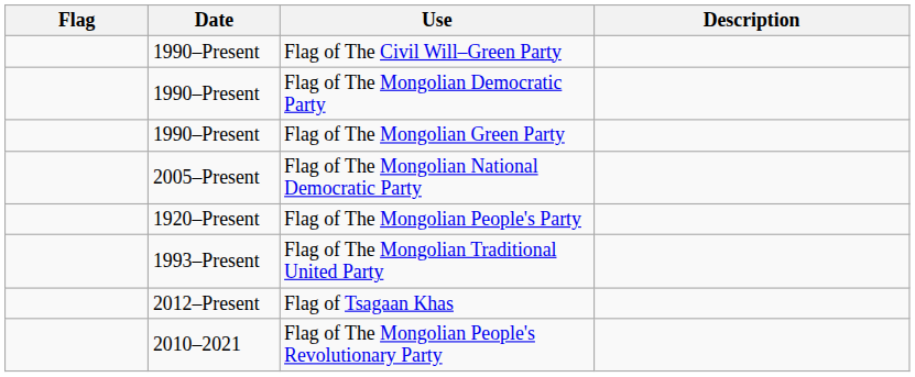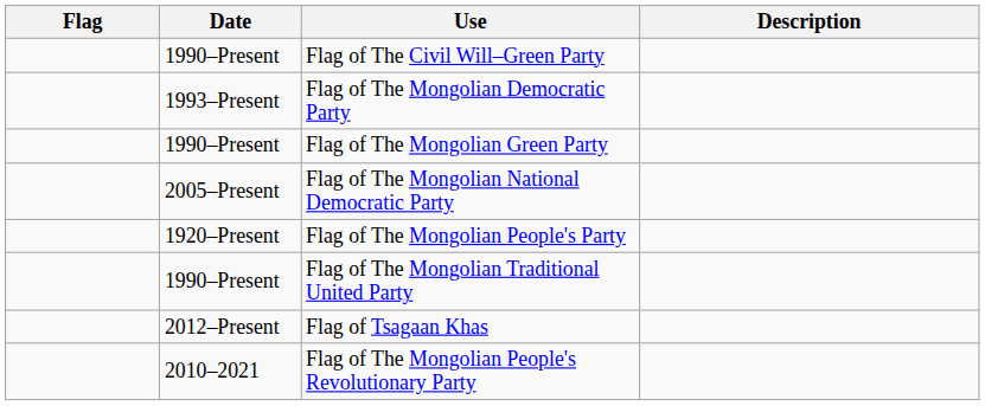Flag of The Mongolian Democratic Party | Date: 1990–Present -> 1993–Present
Flag of The Mongolian Traditional United Party | Date: 1993–Present -> 1990–Present
